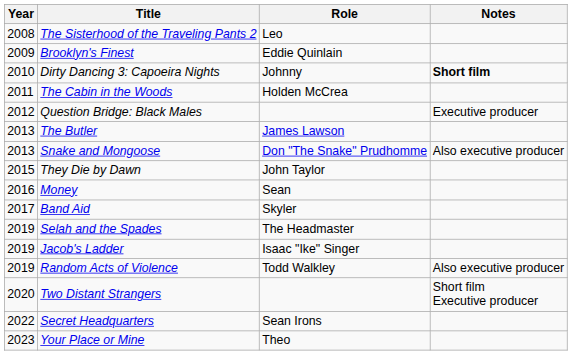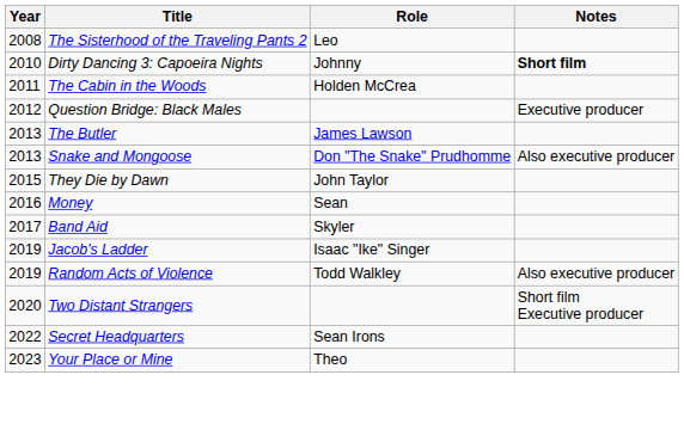- row: 2009 | Brooklyn's Finest | Eddie Quinlain
- row: 2019 | Selah and the Spades | The Headmaster
